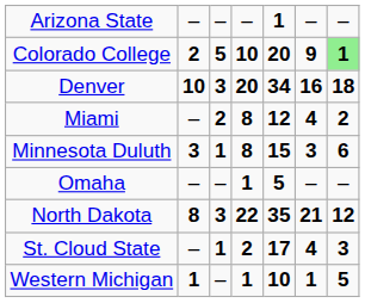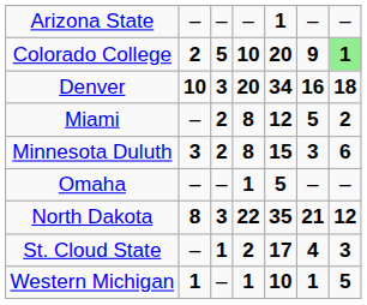Miami | column 6: 4 -> 5
Minnesota Duluth | column 3: 1 -> 2
